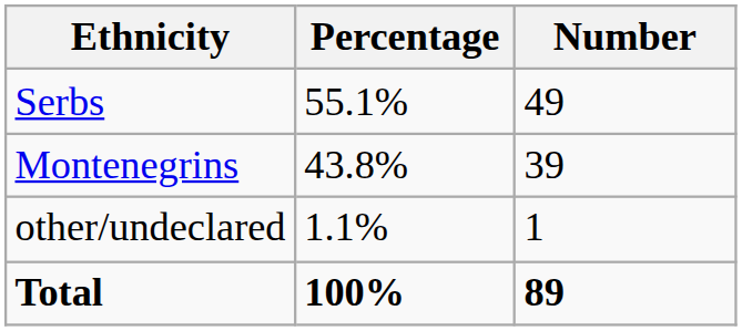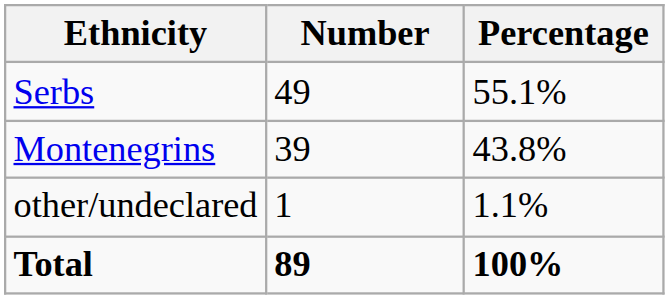columns swapped: Number <-> Percentage
